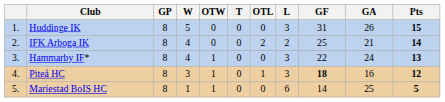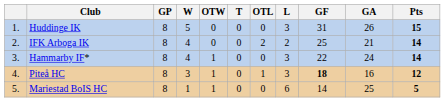Hammarby IF* | Pts: 13 -> 14
